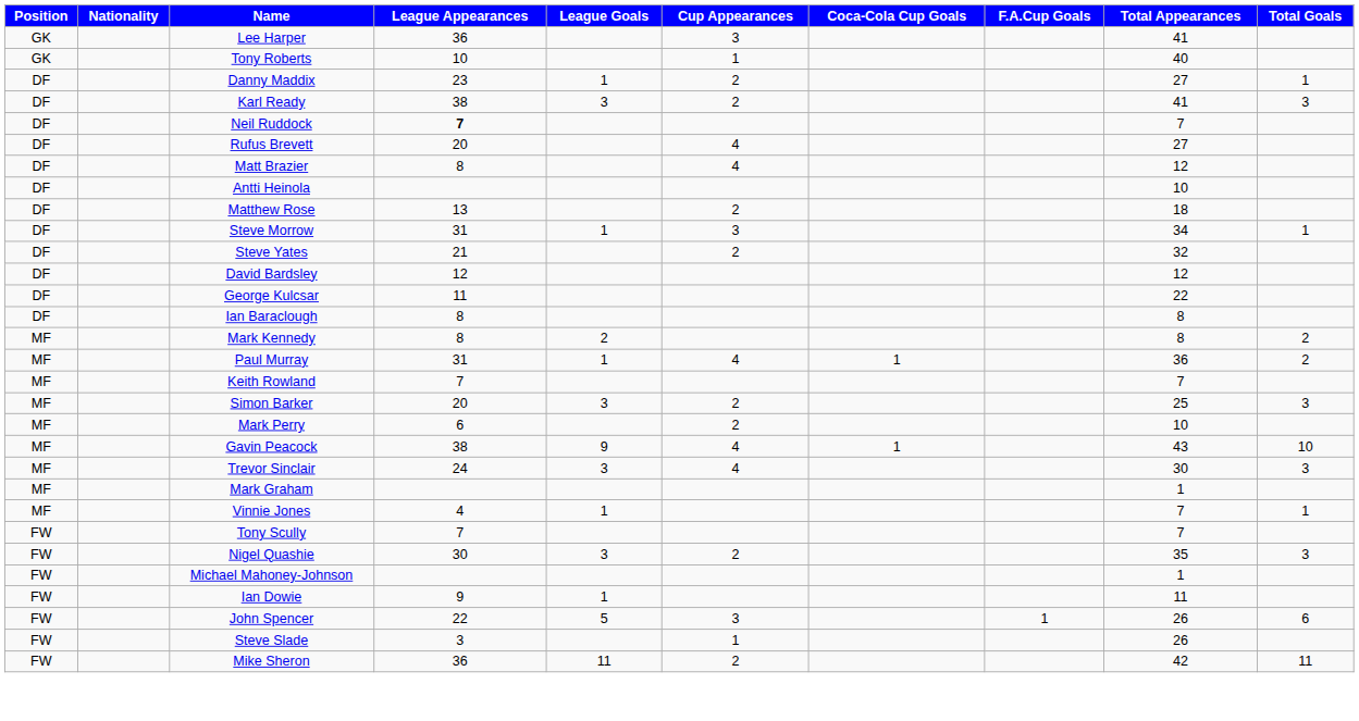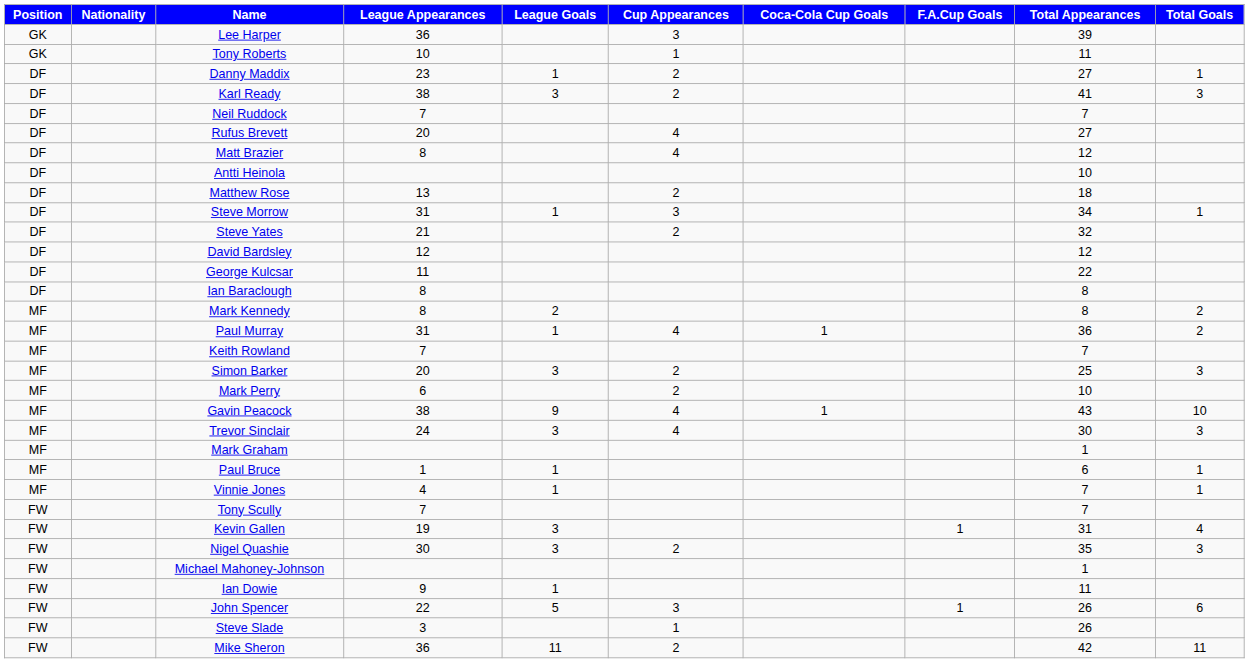Lee Harper | Total Appearances: 41 -> 39
Tony Roberts | Total Appearances: 40 -> 11
Neil Ruddock | League Appearances: bold -> normal
+ row: MF | Paul Bruce | 1 | 1 | 6 | 1
+ row: FW | Kevin Gallen | 19 | 3 | 1 | 31 | 4
